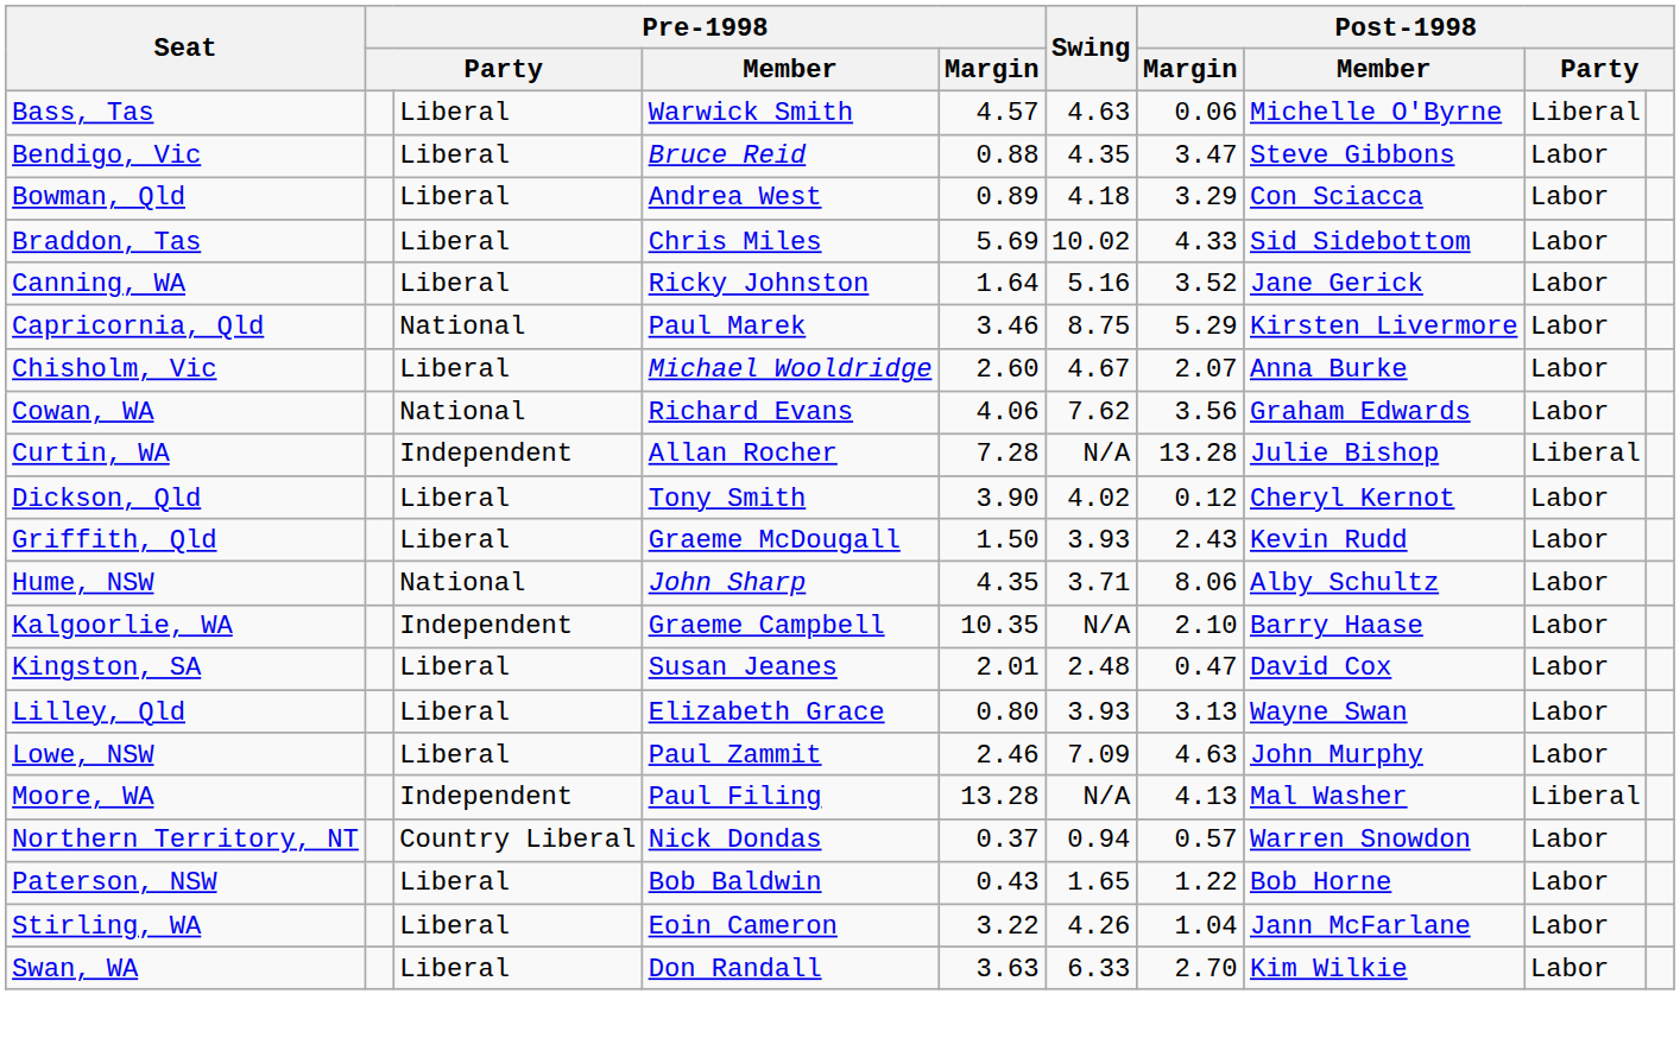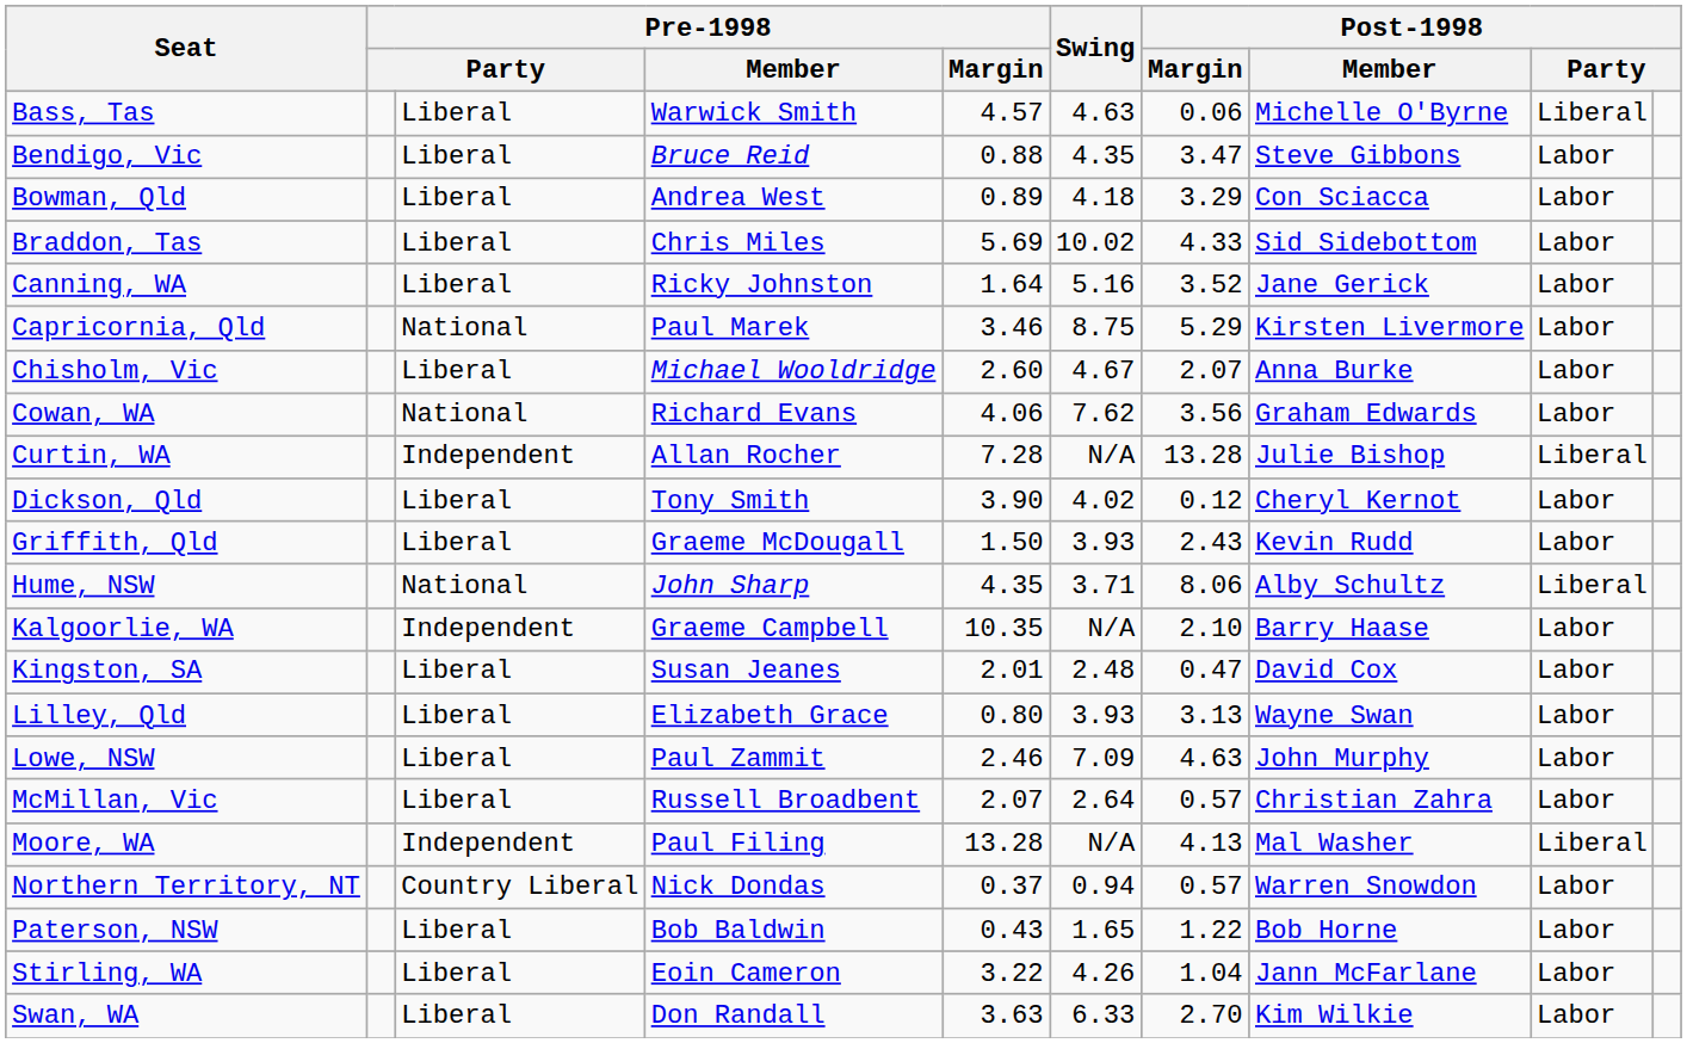Hume, NSW | column 9: Labor -> Liberal
+ row: McMillan, Vic | Liberal | Russell Broadbent | 2.07 | 2.64 | 0.57 | Christian Zahra | Labor
